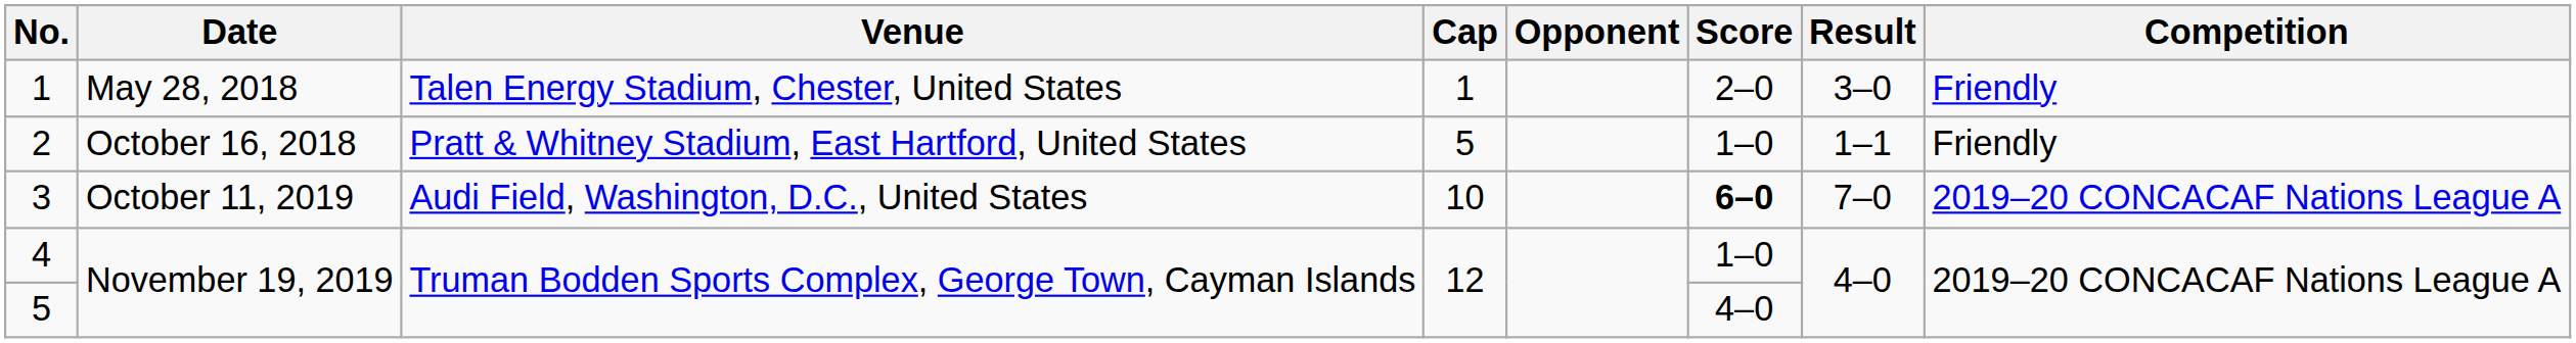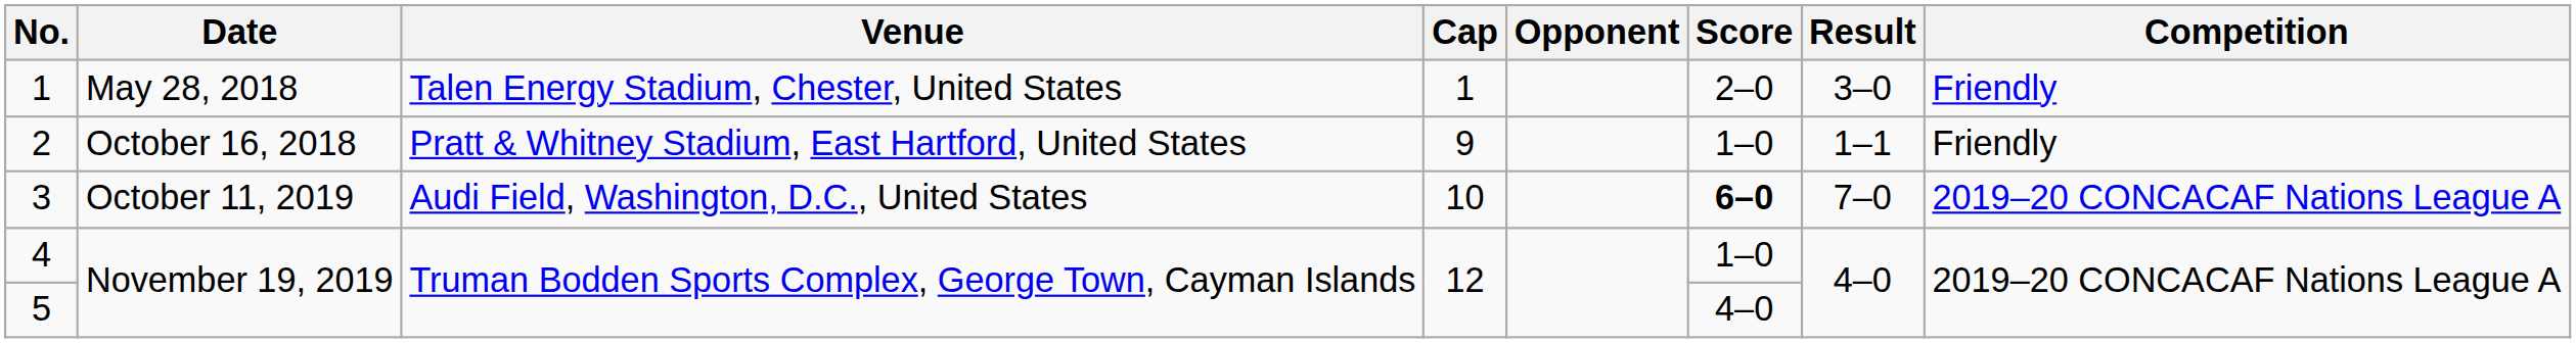2 | Cap: 5 -> 9
